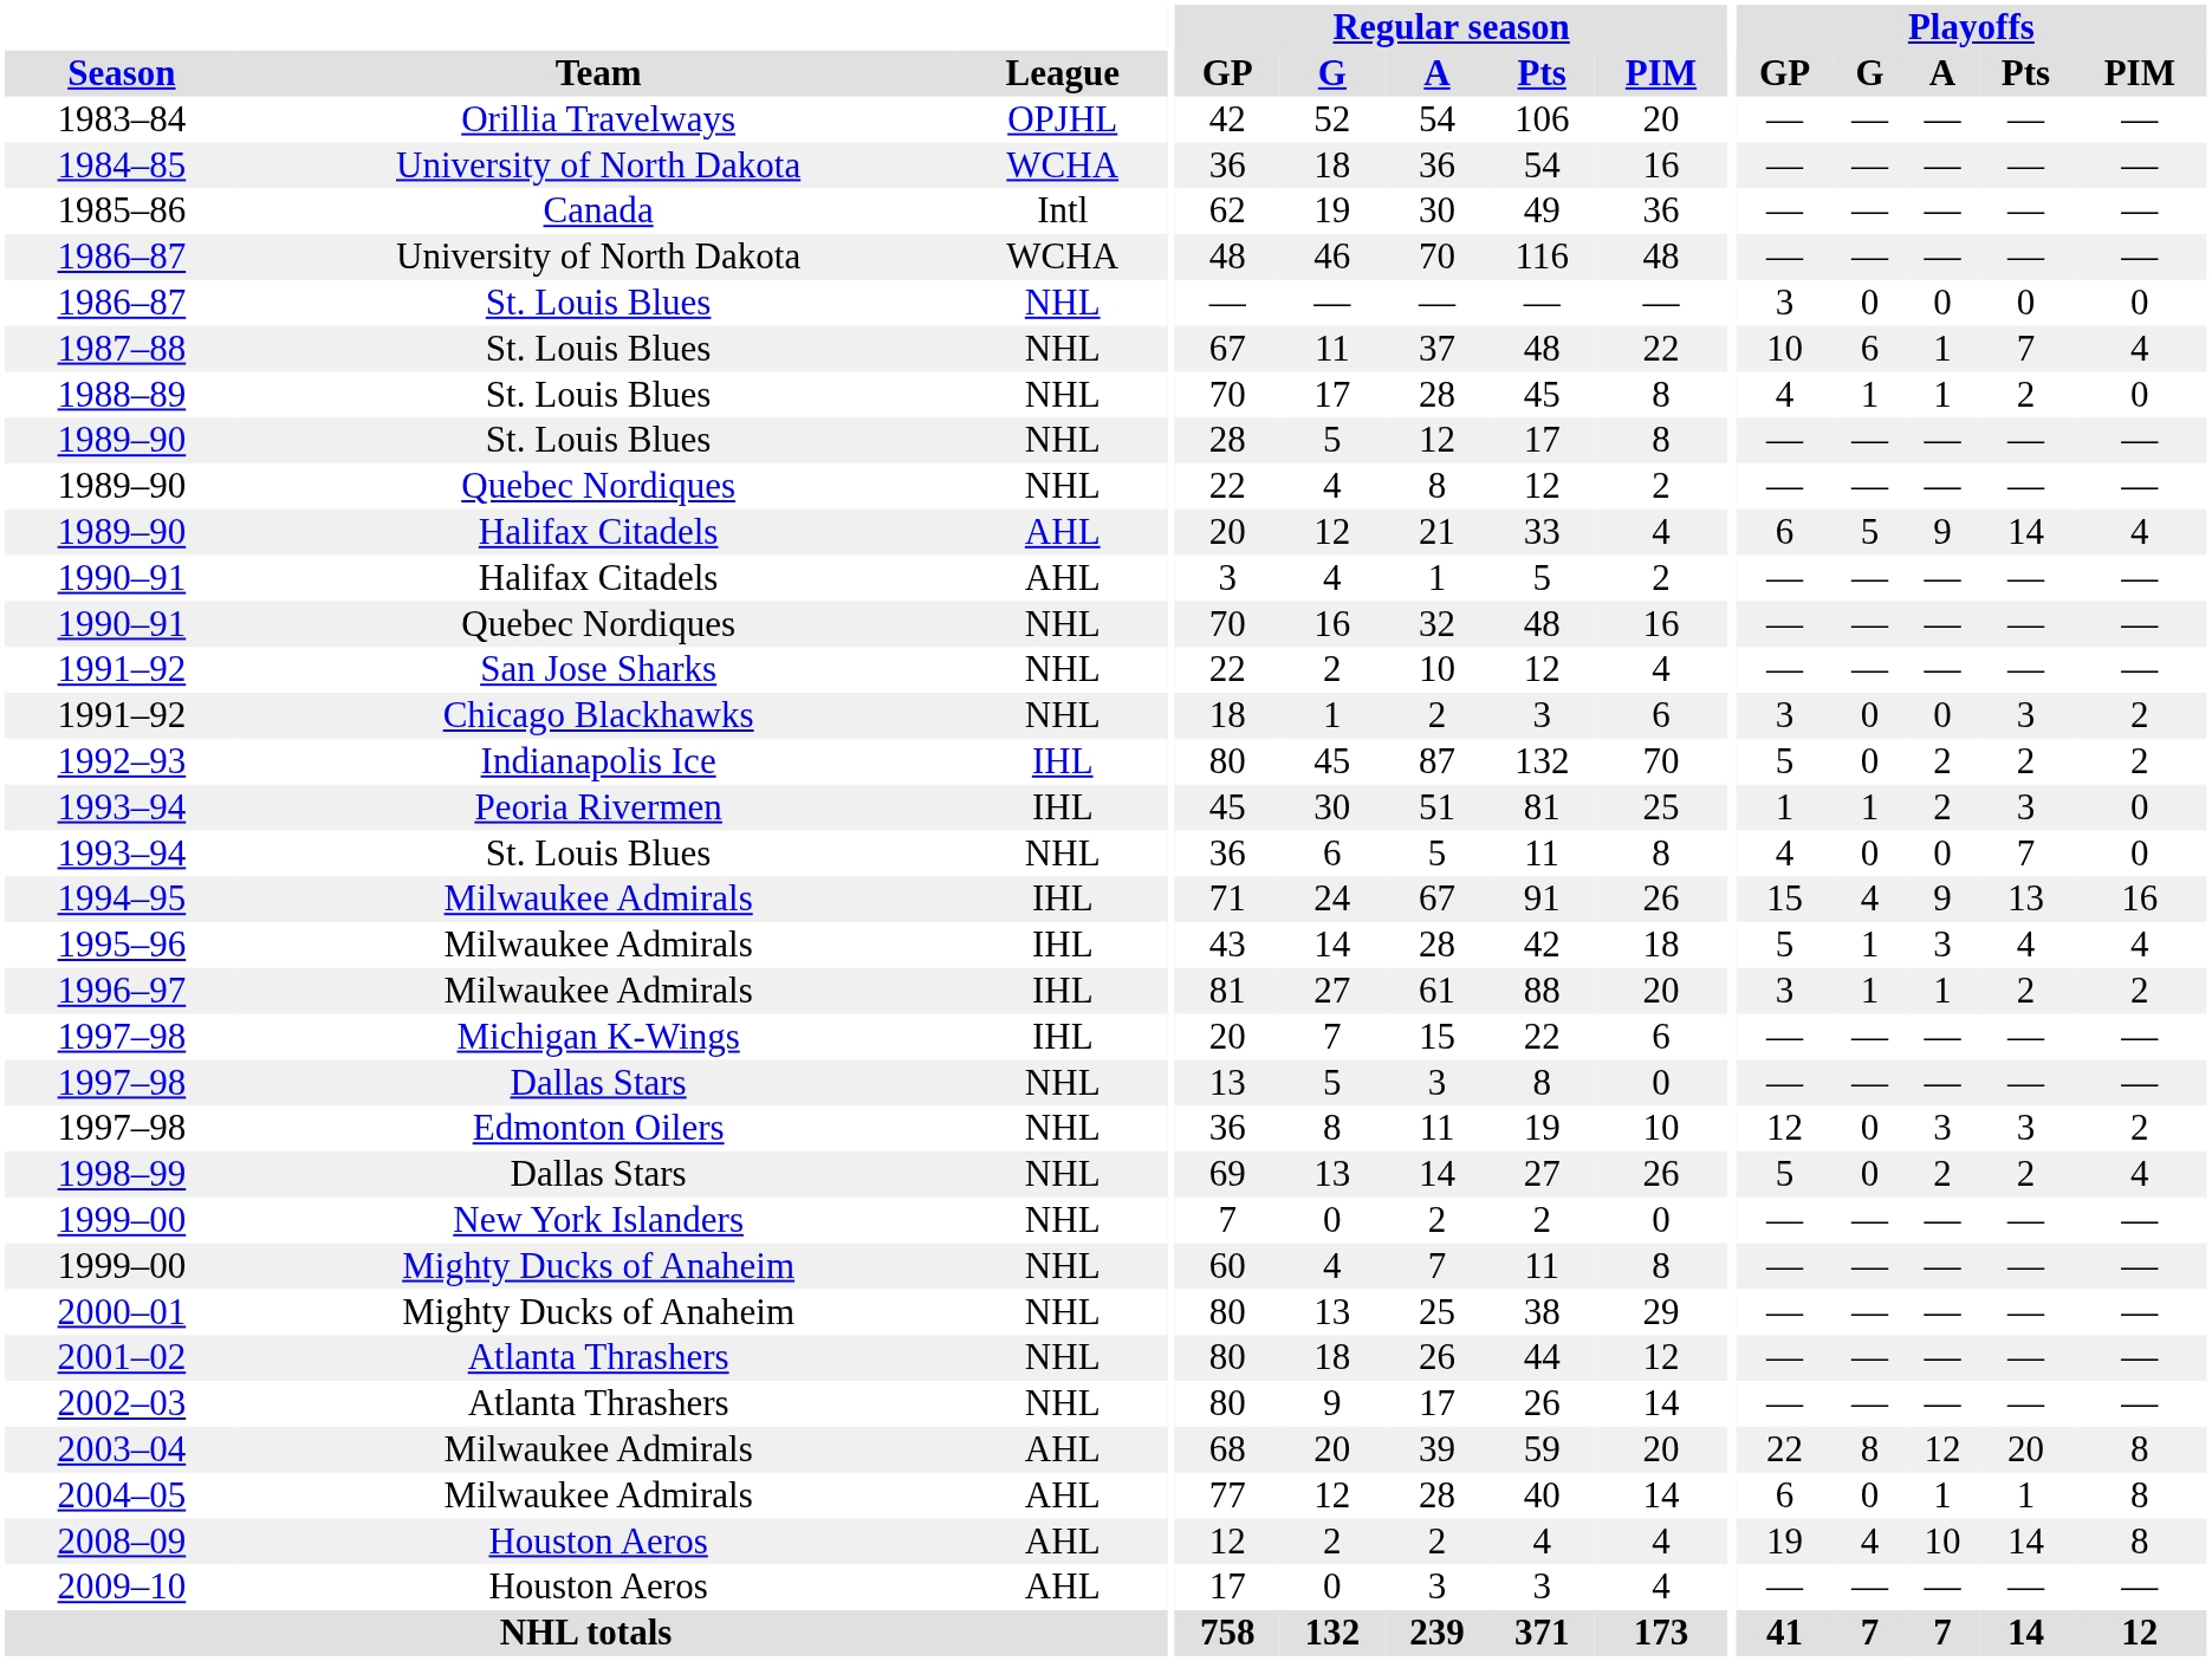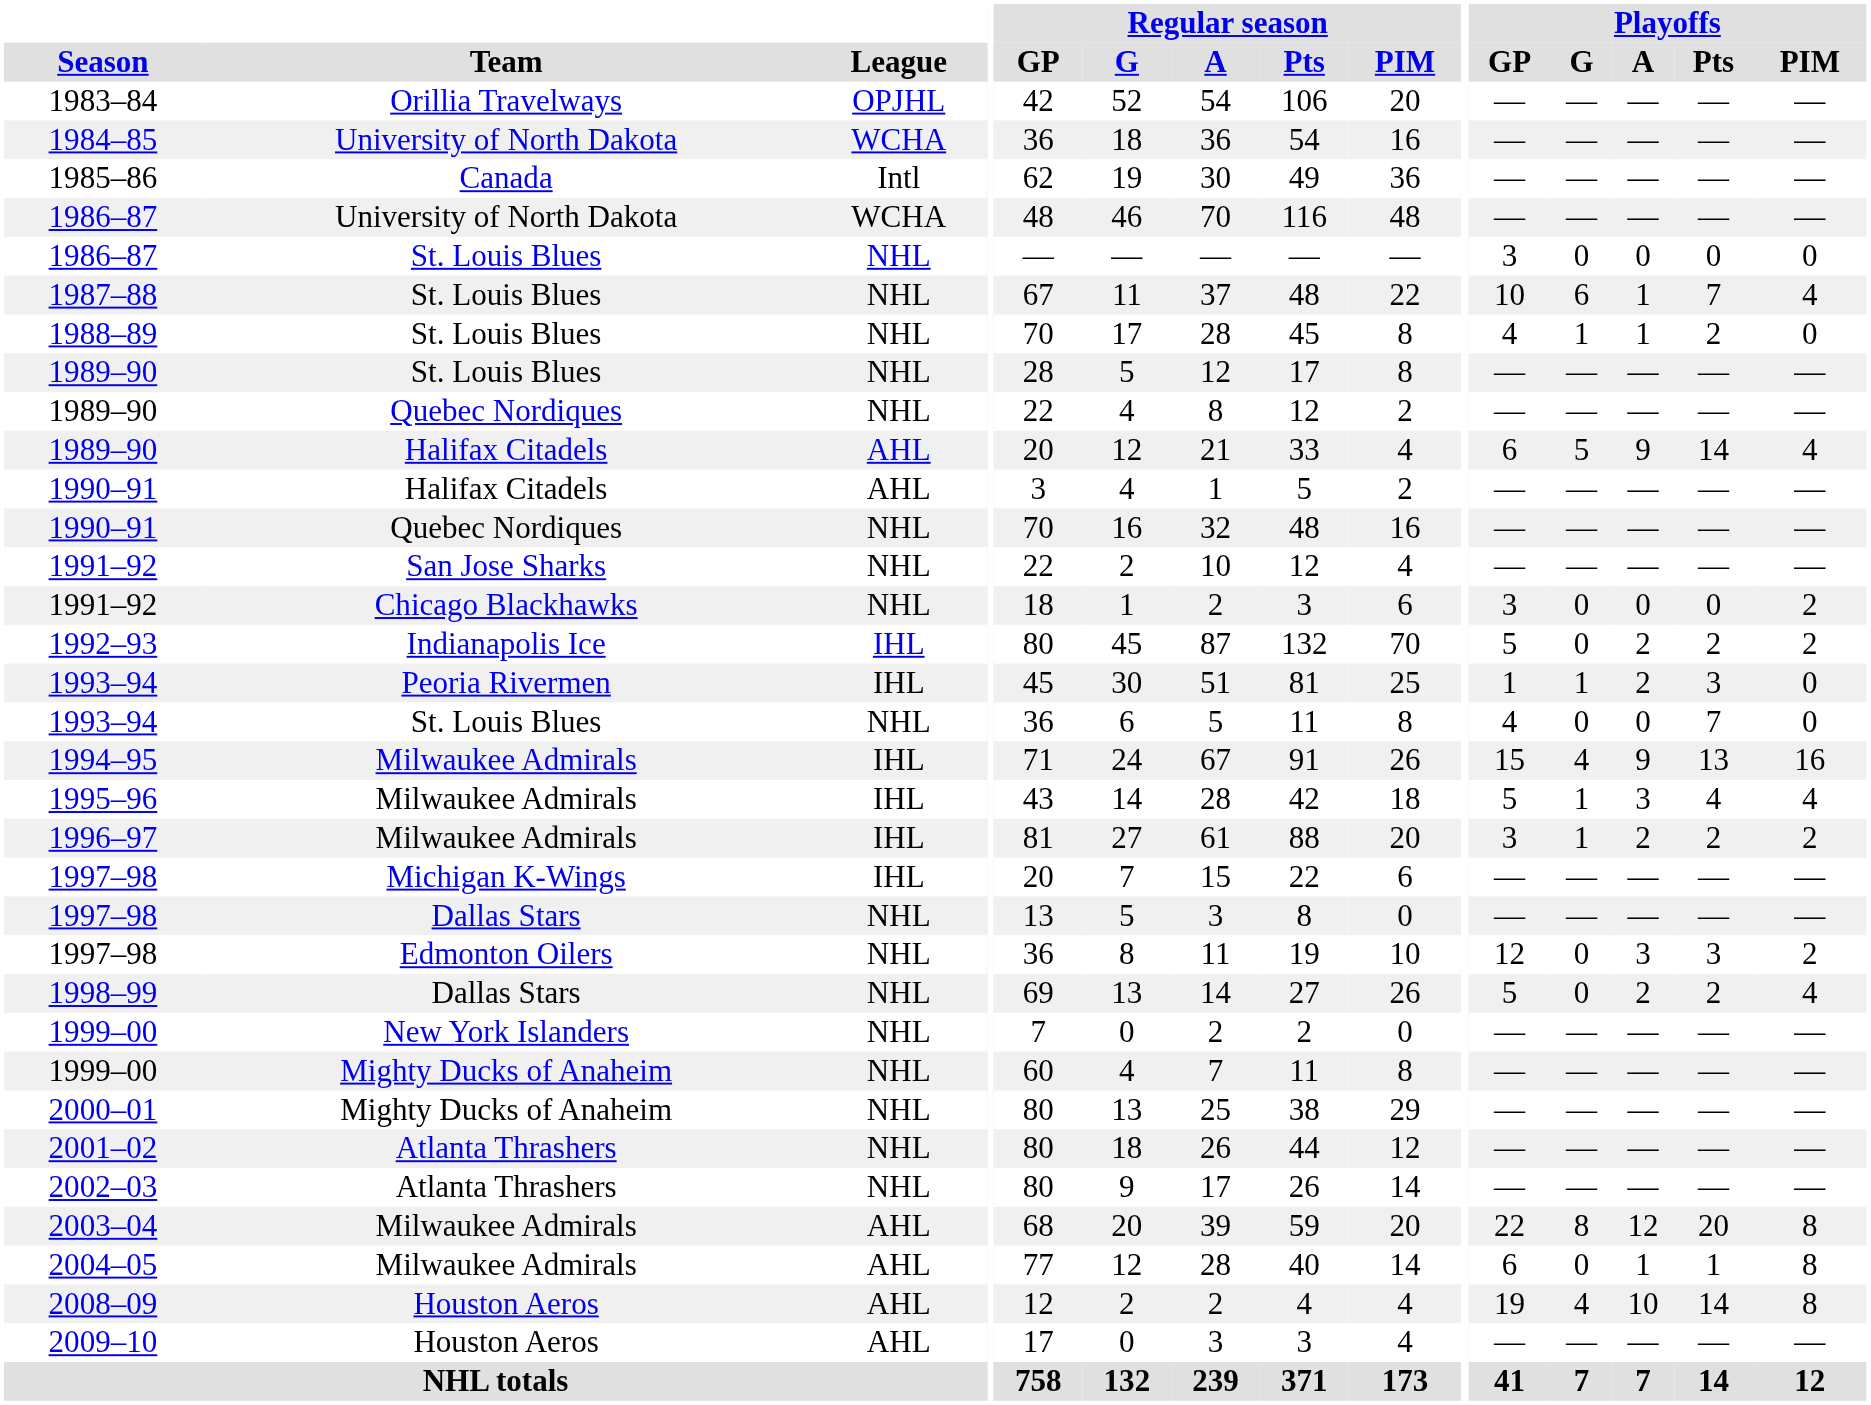1991–92 / Chicago Blackhawks | Playoffs / Pts: 3 -> 0
1996–97 | Playoffs / A: 1 -> 2
